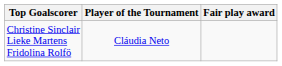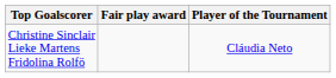columns swapped: Player of the Tournament <-> Fair play award
